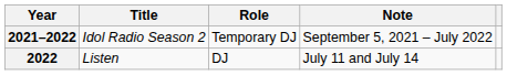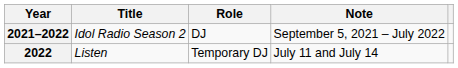2021–2022 | Role: Temporary DJ -> DJ
2022 | Role: DJ -> Temporary DJ
